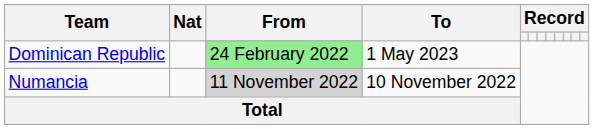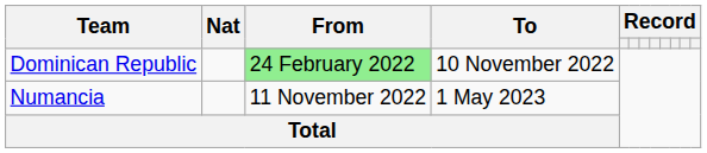Dominican Republic | To: 1 May 2023 -> 10 November 2022
Numancia | From: lightgrey background -> no background
Numancia | To: 10 November 2022 -> 1 May 2023
